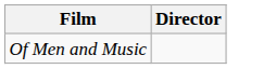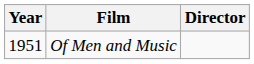+ column: Year | 1951
